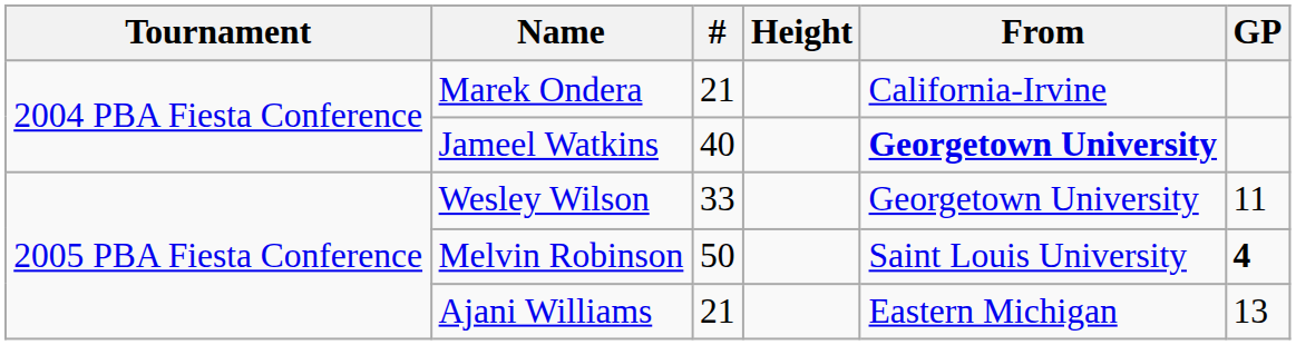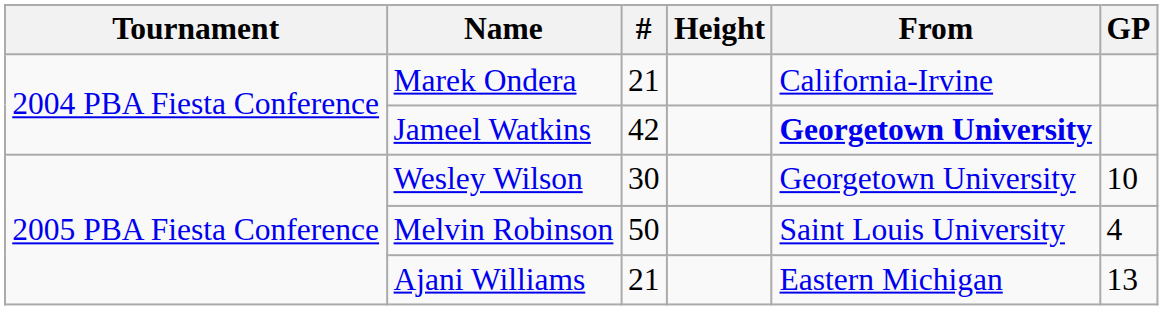Jameel Watkins | #: 40 -> 42
Wesley Wilson | #: 33 -> 30
Wesley Wilson | GP: 11 -> 10
Melvin Robinson | GP: bold -> normal
